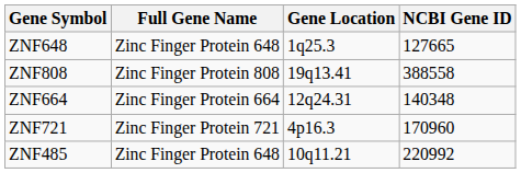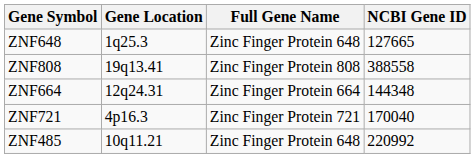columns swapped: Full Gene Name <-> Gene Location
ZNF664 | NCBI Gene ID: 140348 -> 144348
ZNF721 | NCBI Gene ID: 170960 -> 170040
